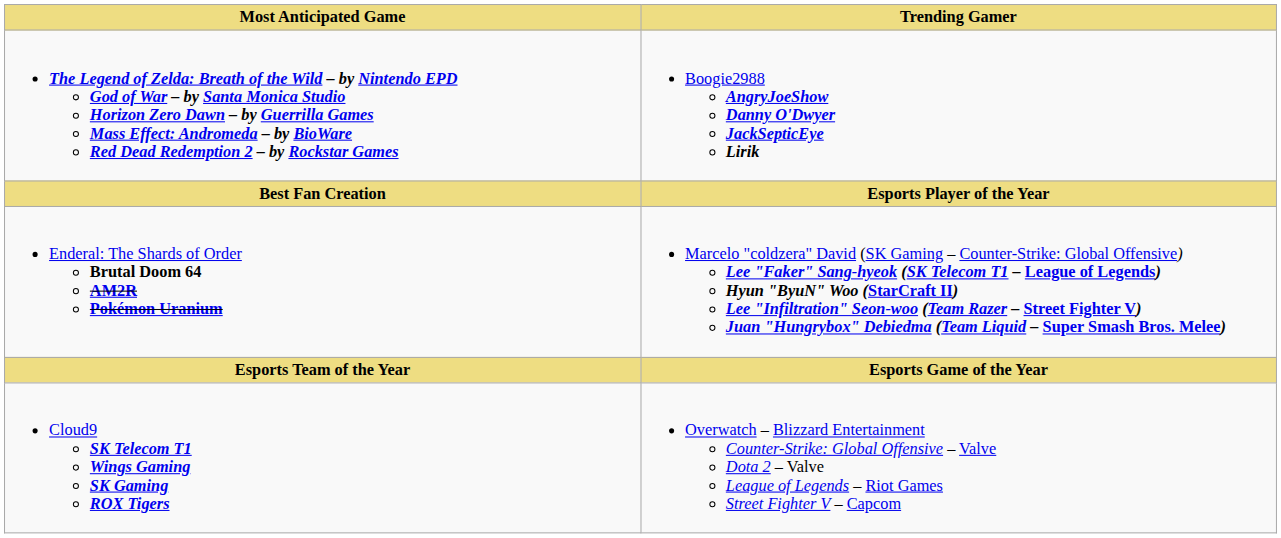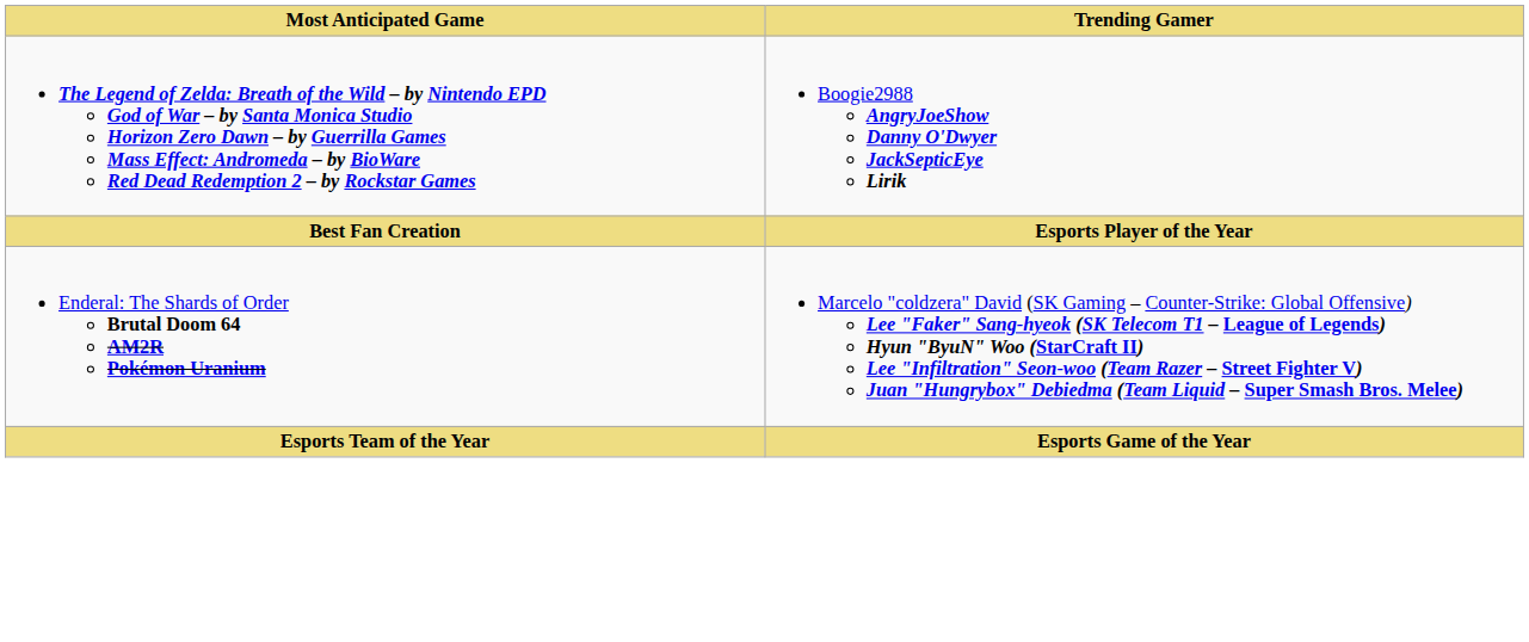- row: Cloud9 SK Telecom T1 Wings Gaming SK Gaming ROX Tigers | Overwatch – Blizzard Entertainment Counter-Strike: Global Offensive – Valve Dota 2 – Valve League of Legends – Riot Games Street Fighter V – Capcom
